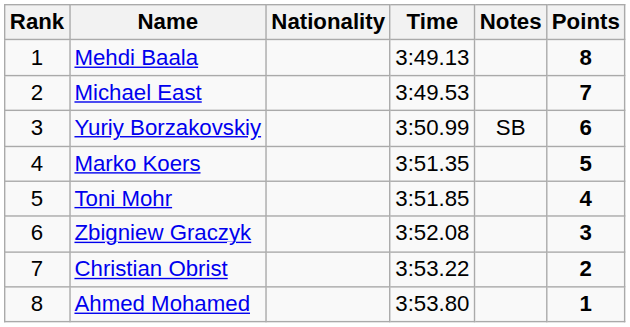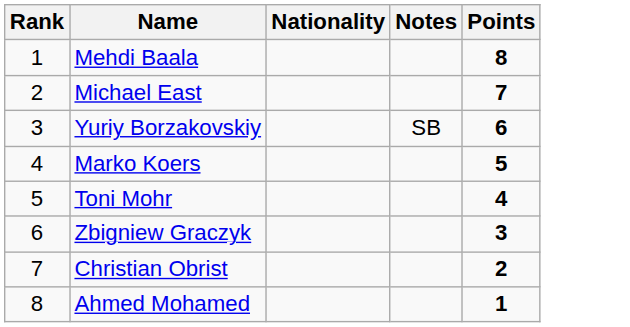- column: Time | 3:49.13 | 3:49.53 | 3:50.99 | 3:51.35 | 3:51.85 | 3:52.08 | 3:53.22 | 3:53.80
